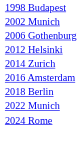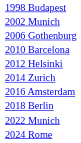+ row: 2010 Barcelona
